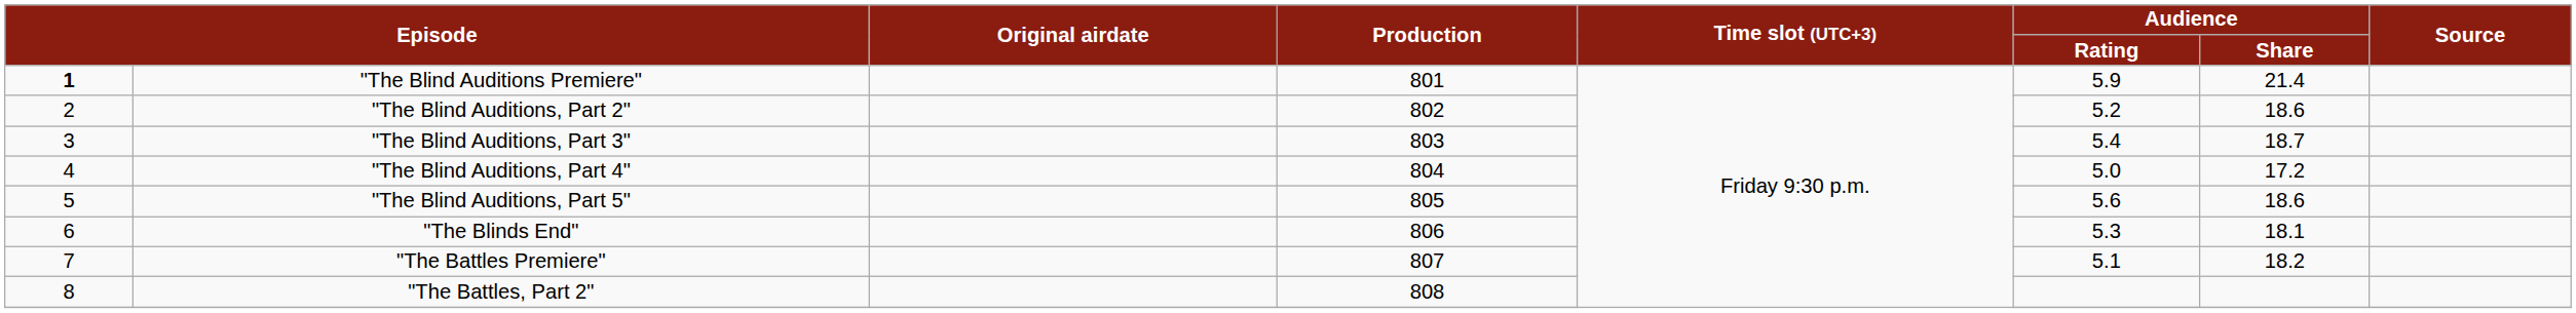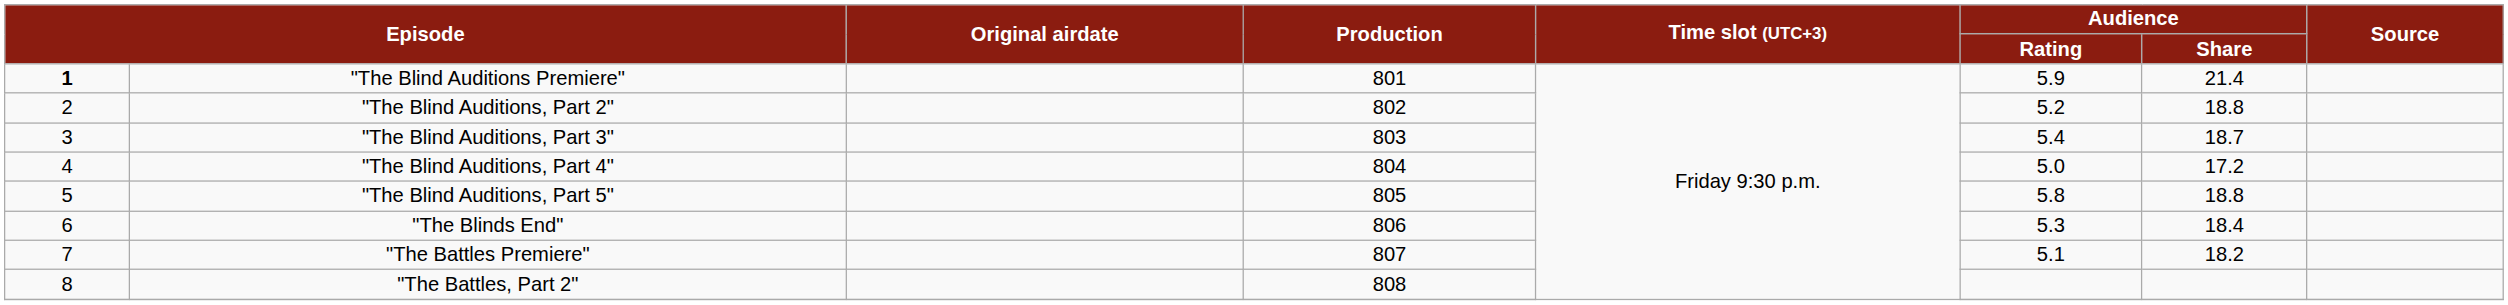"The Blind Auditions, Part 2" | Audience / Share: 18.6 -> 18.8
"The Blind Auditions, Part 5" | Audience / Rating: 5.6 -> 5.8
"The Blind Auditions, Part 5" | Audience / Share: 18.6 -> 18.8
"The Blinds End" | Audience / Share: 18.1 -> 18.4
